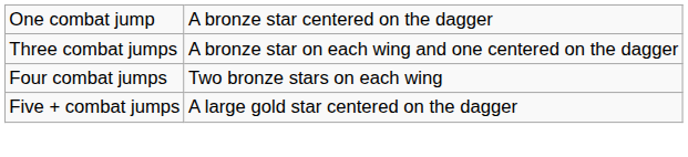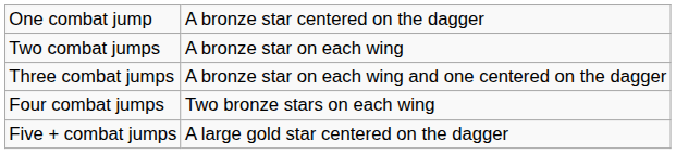+ row: Two combat jumps | A bronze star on each wing
